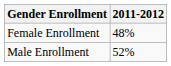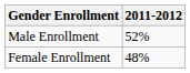rows swapped: Male Enrollment <-> Female Enrollment
